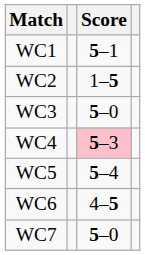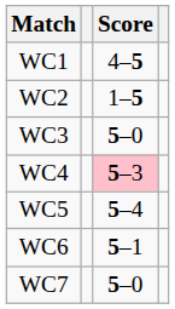WC1 | Score: 5–1 -> 4–5
WC6 | Score: 4–5 -> 5–1
